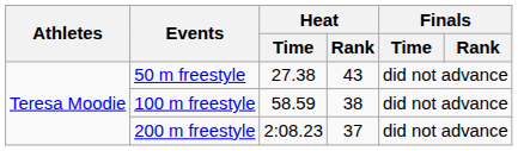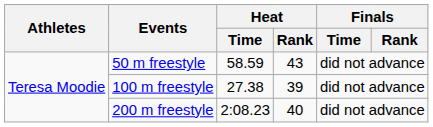50 m freestyle | Heat / Time: 27.38 -> 58.59
100 m freestyle | Heat / Time: 58.59 -> 27.38
100 m freestyle | Heat / Rank: 38 -> 39
200 m freestyle | Heat / Rank: 37 -> 40
